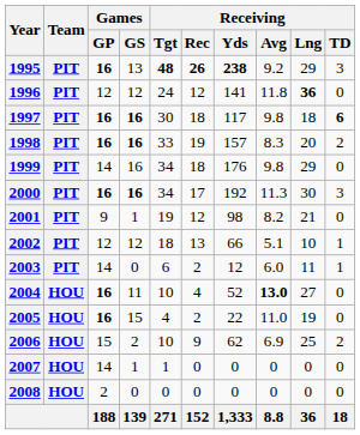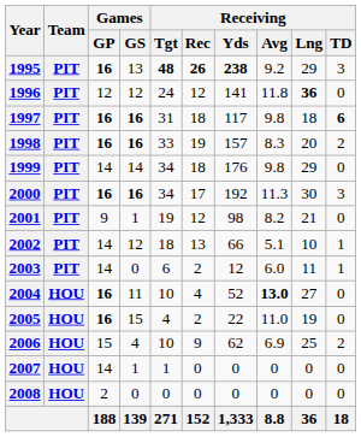1997 | Receiving / Tgt: 30 -> 31
1999 | Games / GS: 16 -> 14
2002 | Games / GP: 12 -> 14
2006 | Games / GS: 2 -> 4
